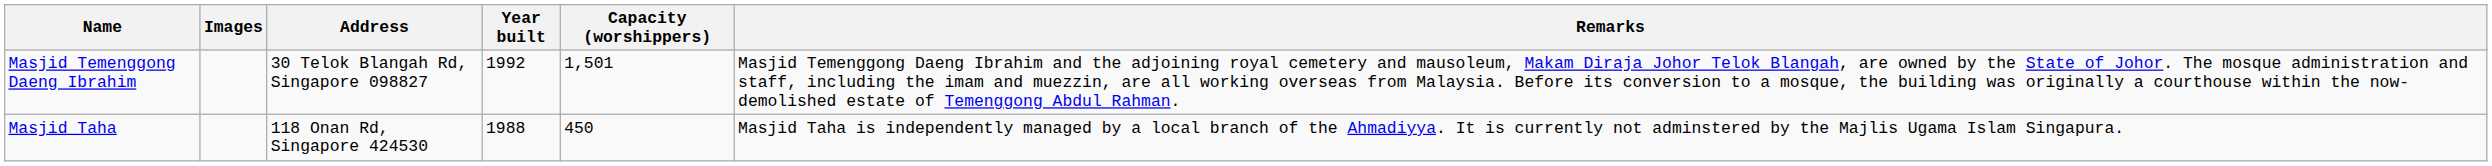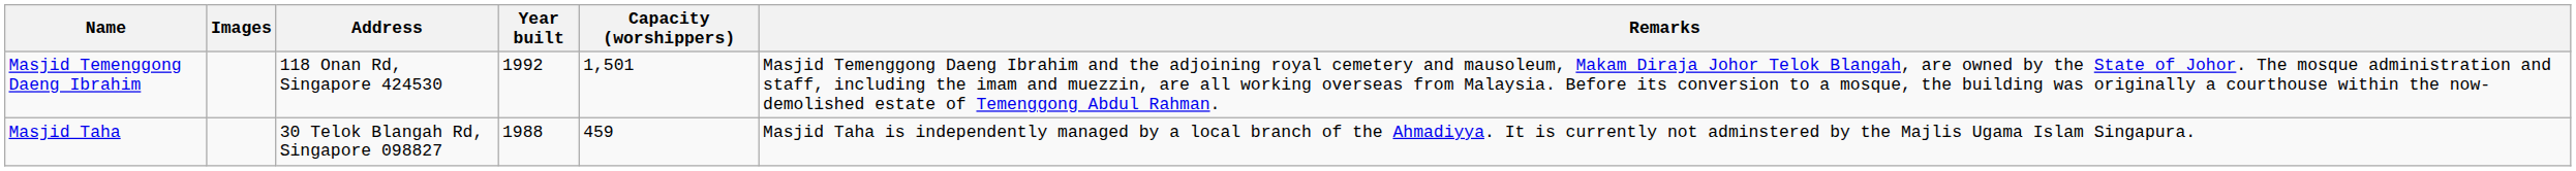Masjid Temenggong Daeng Ibrahim | Address: 30 Telok Blangah Rd, Singapore 098827 -> 118 Onan Rd, Singapore 424530
Masjid Taha | Address: 118 Onan Rd, Singapore 424530 -> 30 Telok Blangah Rd, Singapore 098827
Masjid Taha | Capacity (worshippers): 450 -> 459
